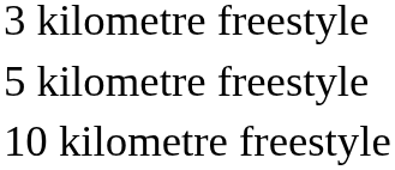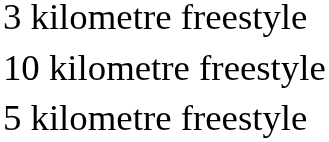rows swapped: 5 kilometre freestyle <-> 10 kilometre freestyle
